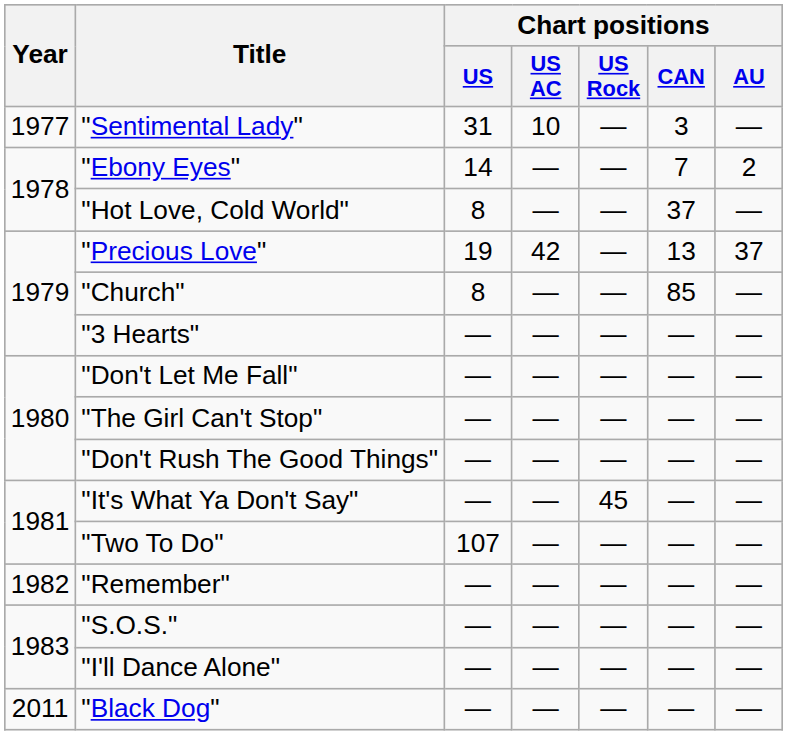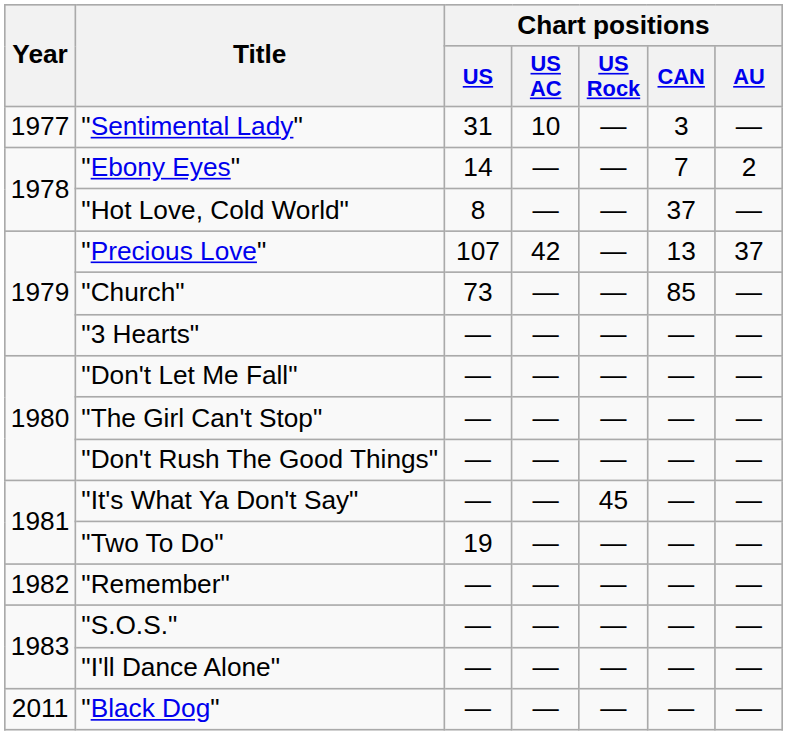"Precious Love" | Chart positions / US: 19 -> 107
"Church" | Chart positions / US: 8 -> 73
"Two To Do" | Chart positions / US: 107 -> 19
